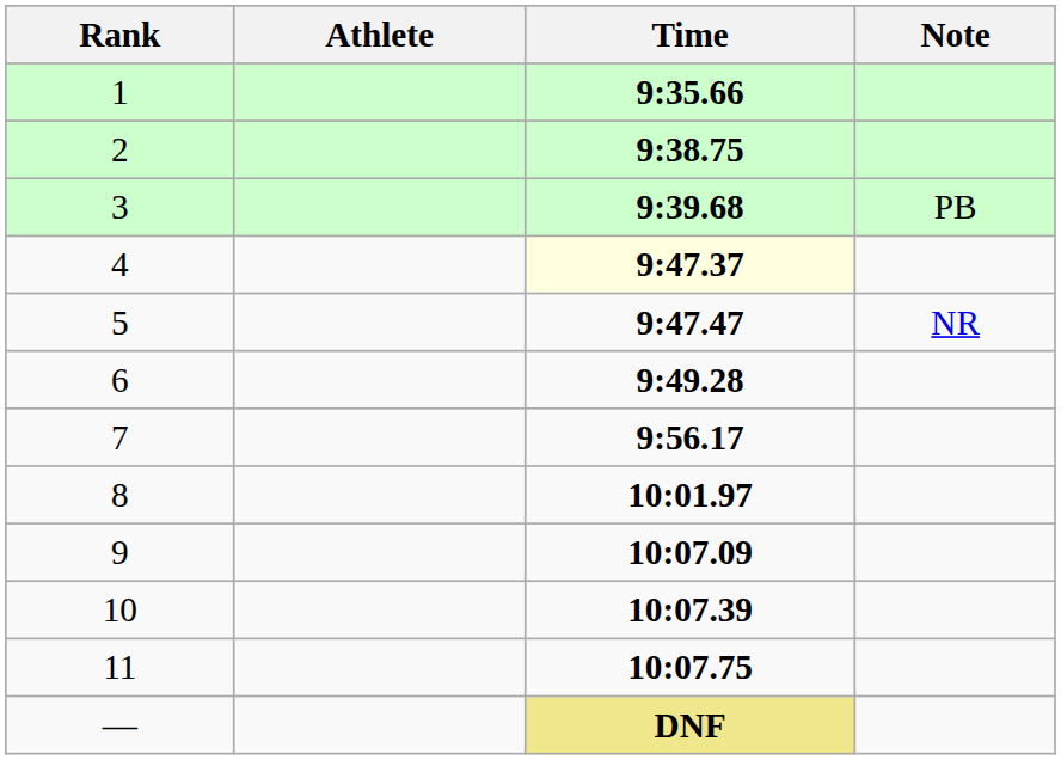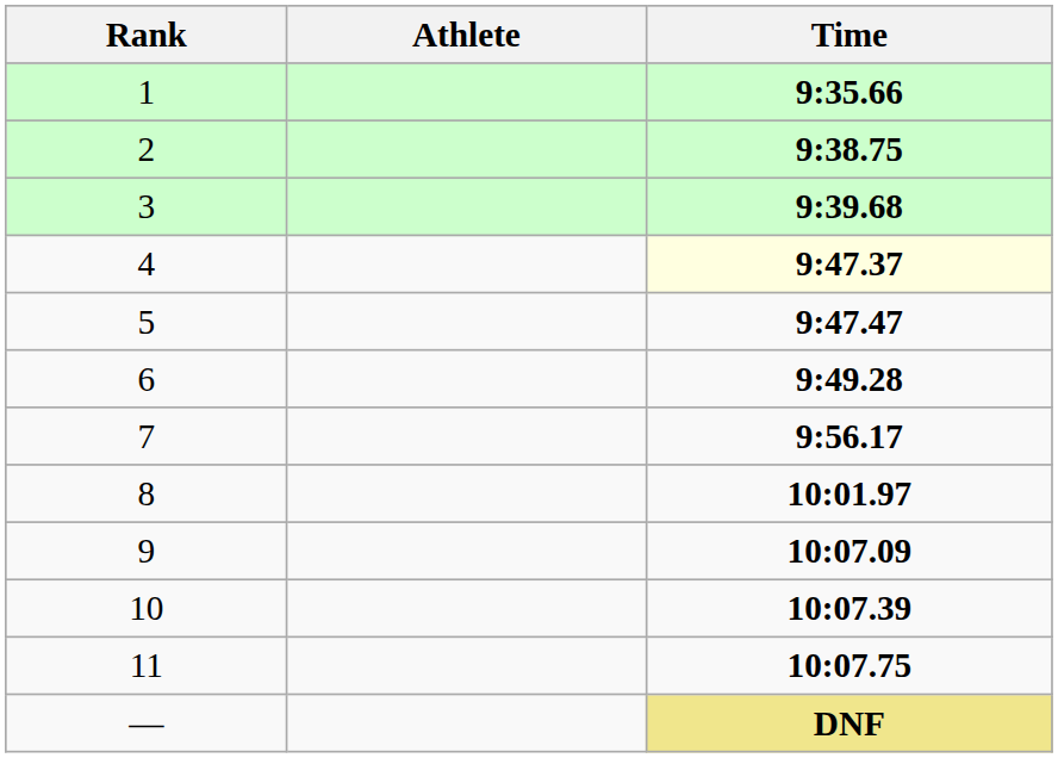- column: Note | PB | NR
